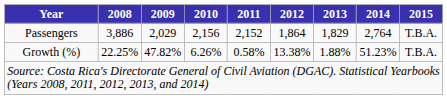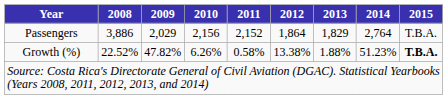Growth (%) | 2008: 22.25% -> 22.52%
Growth (%) | 2015: normal -> bold
